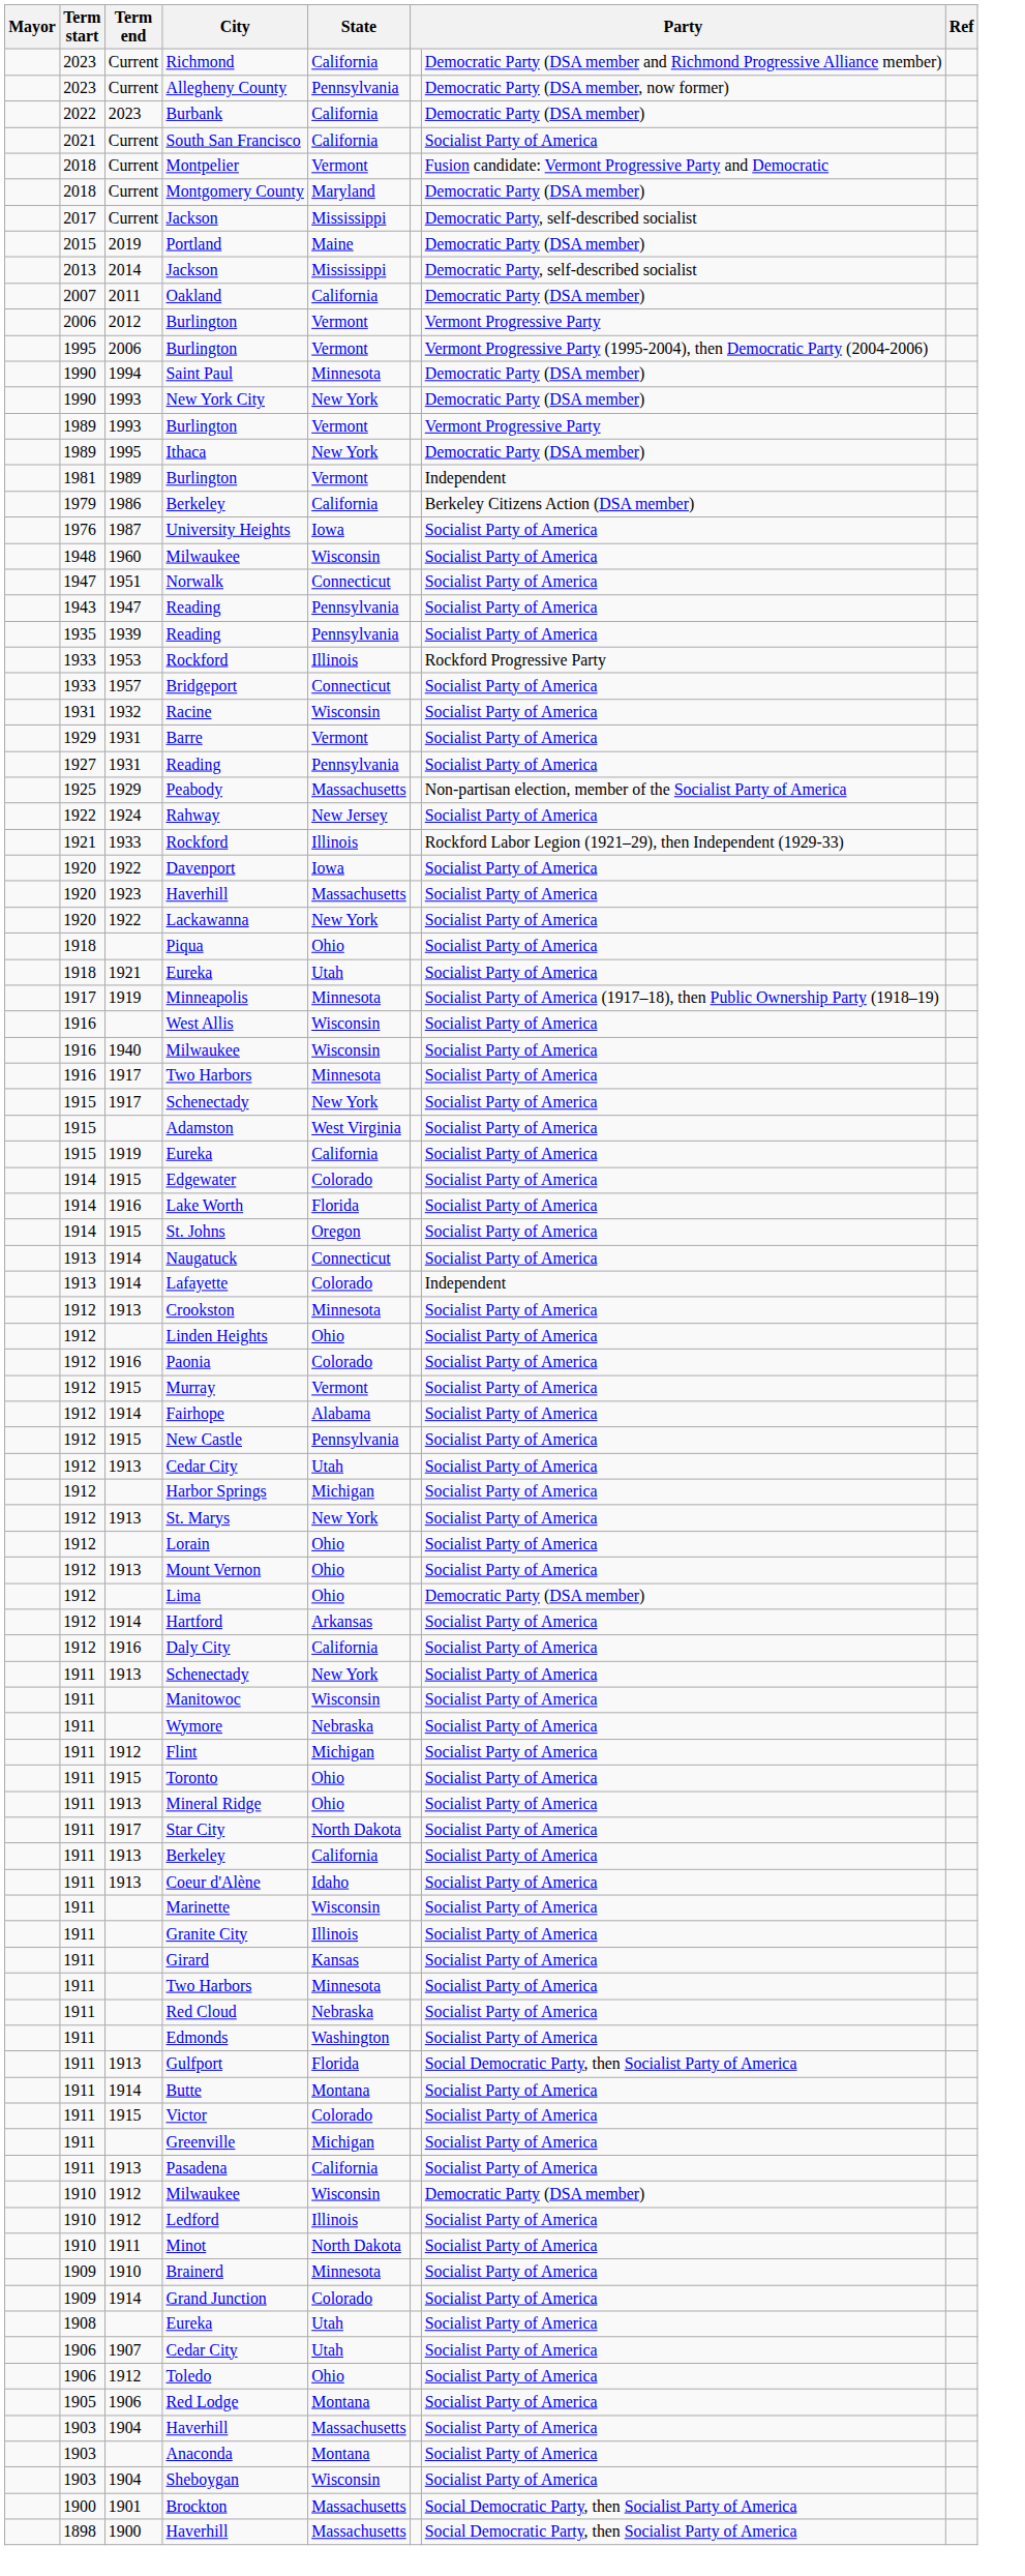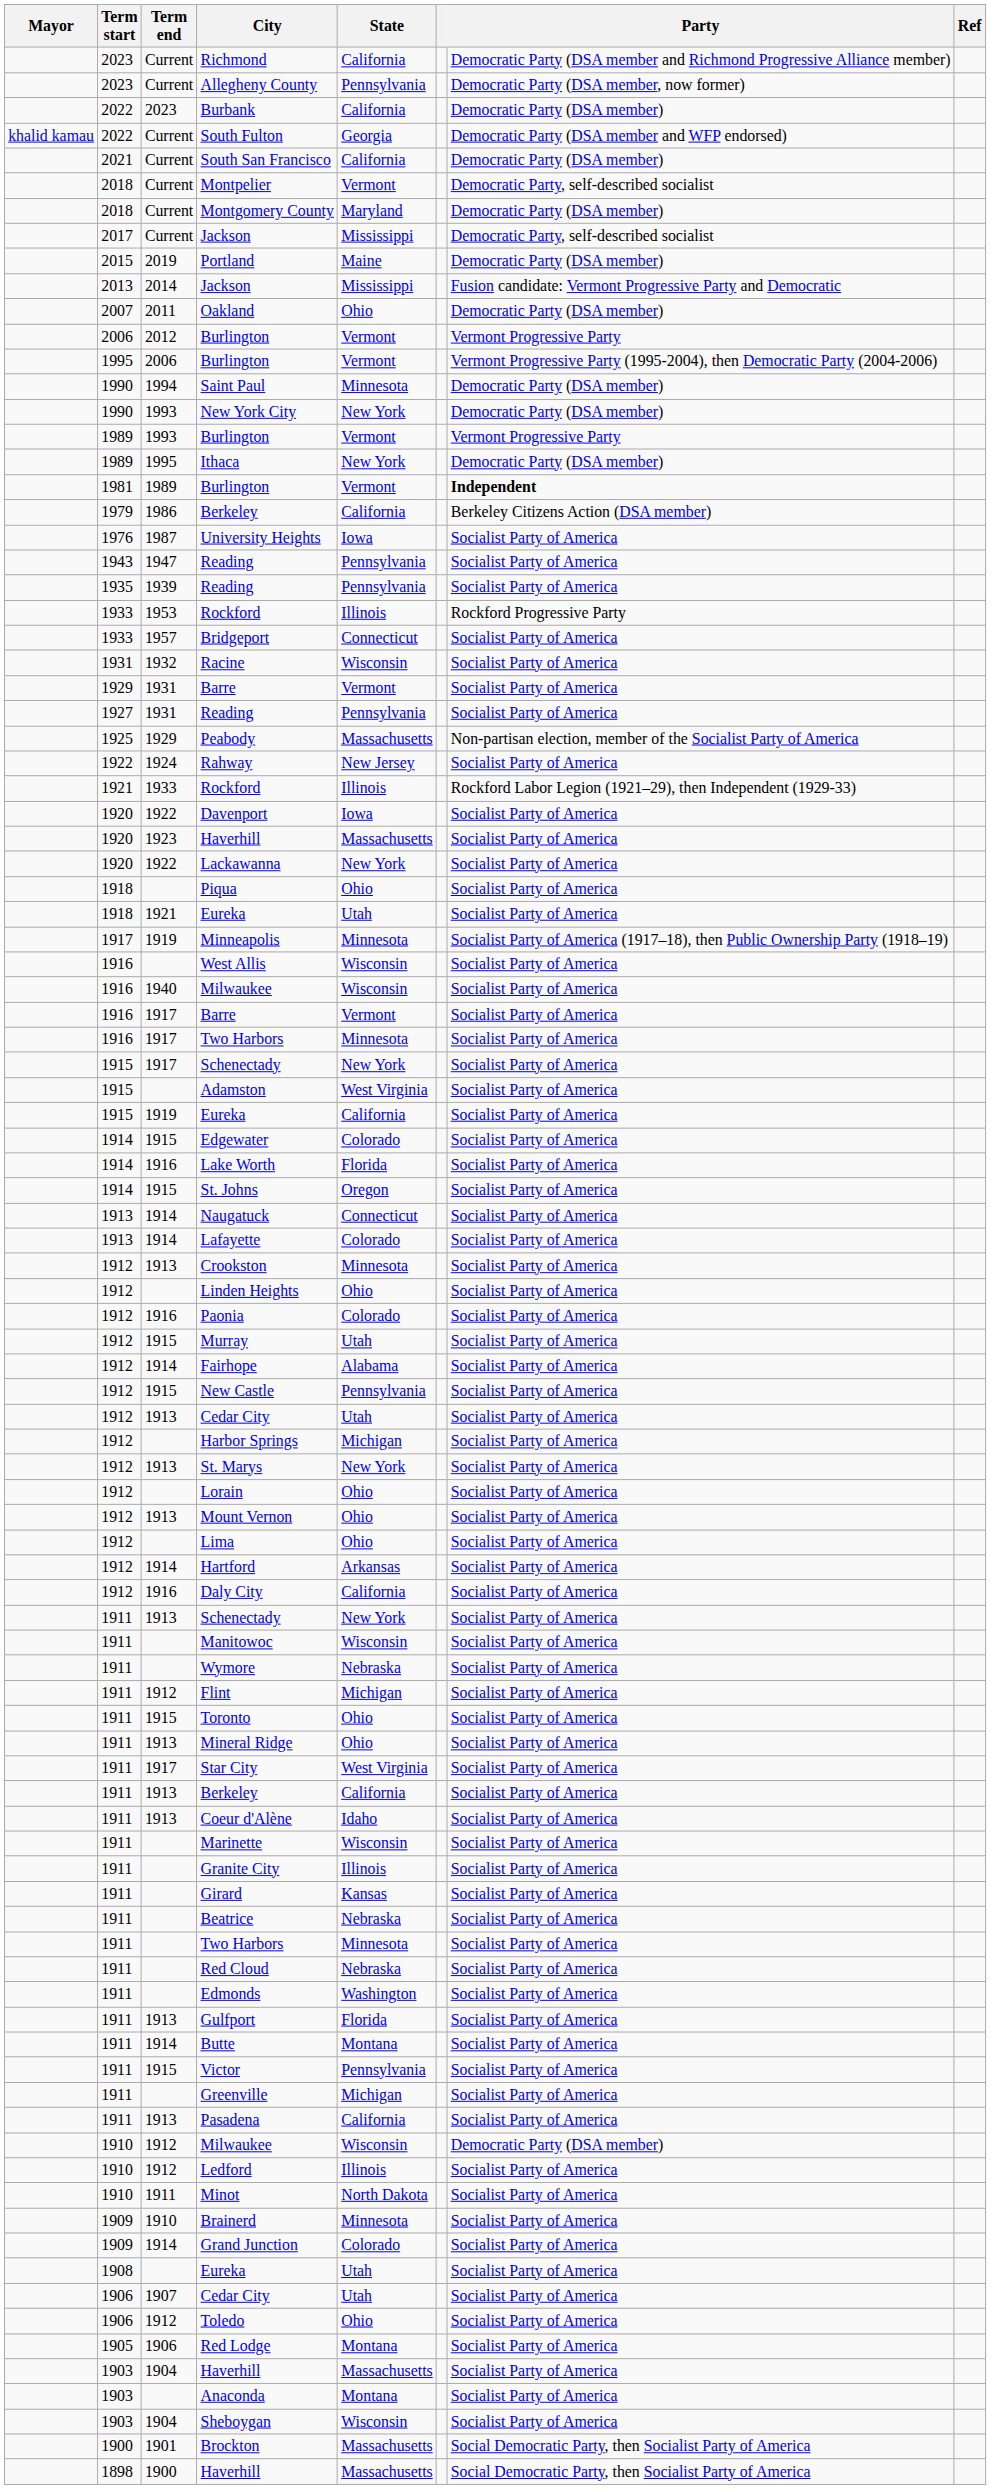+ row: khalid kamau | 2022 | Current | South Fulton | Georgia | Democratic Party (DSA member and WFP endorsed)
South San Francisco | Party: Socialist Party of America -> Democratic Party (DSA member)
Montpelier | Party: Fusion candidate: Vermont Progressive Party and Democratic -> Democratic Party, self-described socialist
2013 / Jackson | Party: Democratic Party, self-described socialist -> Fusion candidate: Vermont Progressive Party and Democratic
Oakland | State: California -> Ohio
1981 / Burlington | Party: normal -> bold
- row: 1948 | 1960 | Milwaukee | Wisconsin | Socialist Party of America
- row: 1947 | 1951 | Norwalk | Connecticut | Socialist Party of America
+ row: 1916 | 1917 | Barre | Vermont | Socialist Party of America
Lafayette | Party: Independent -> Socialist Party of America
Murray | State: Vermont -> Utah
Lima | Party: Democratic Party (DSA member) -> Socialist Party of America
Star City | State: North Dakota -> West Virginia
+ row: 1911 | Beatrice | Nebraska | Socialist Party of America
Gulfport | Party: Social Democratic Party, then Socialist Party of America -> Socialist Party of America
Victor | State: Colorado -> Pennsylvania
